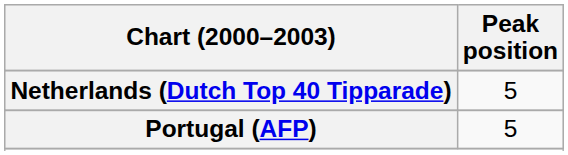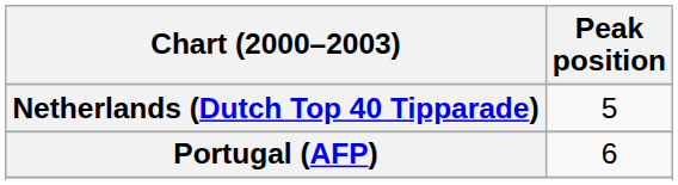Portugal (AFP) | Peak position: 5 -> 6
